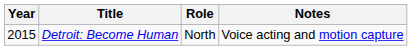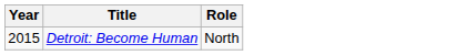- column: Notes | Voice acting and motion capture
